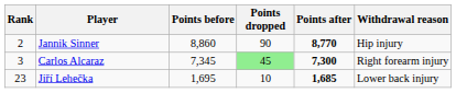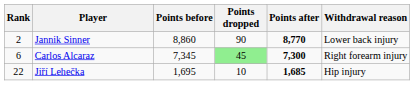Jannik Sinner | Withdrawal reason: Hip injury -> Lower back injury
Carlos Alcaraz | Rank: 3 -> 6
Jiří Lehečka | Rank: 23 -> 22
Jiří Lehečka | Withdrawal reason: Lower back injury -> Hip injury
